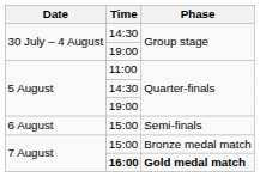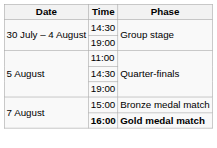- row: 6 August | 15:00 | Semi-finals
